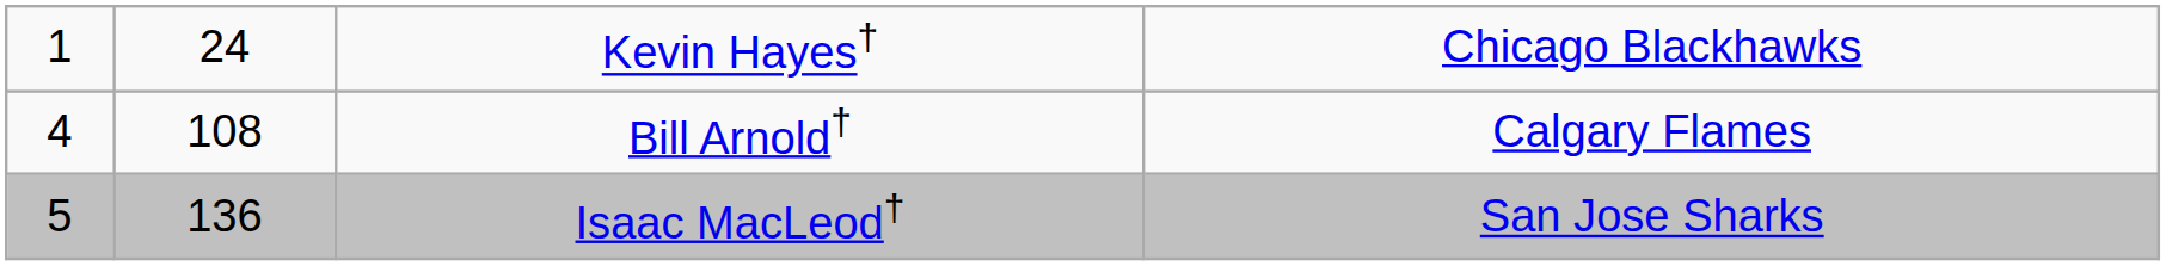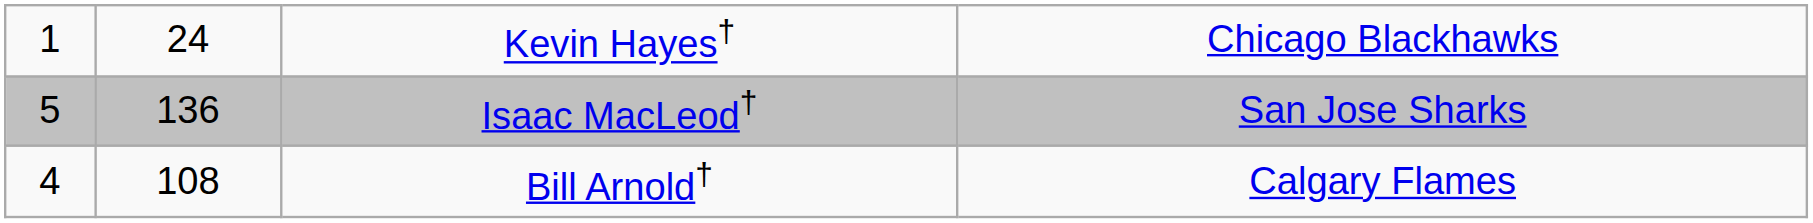rows swapped: Bill Arnold† <-> Isaac MacLeod†
